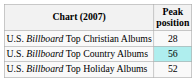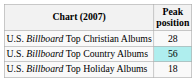U.S. Billboard Top Holiday Albums | Peak position: 52 -> 18
